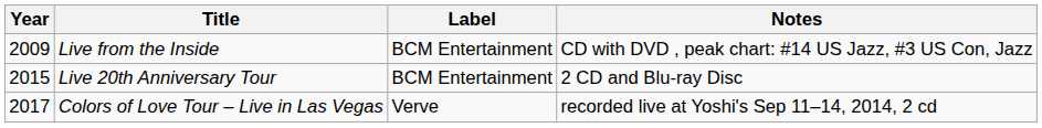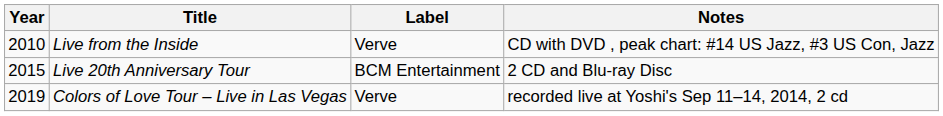Live from the Inside | Year: 2009 -> 2010
Live from the Inside | Label: BCM Entertainment -> Verve
Colors of Love Tour – Live in Las Vegas | Year: 2017 -> 2019
